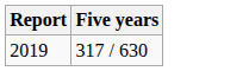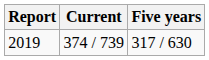+ column: Current | 374 / 739
